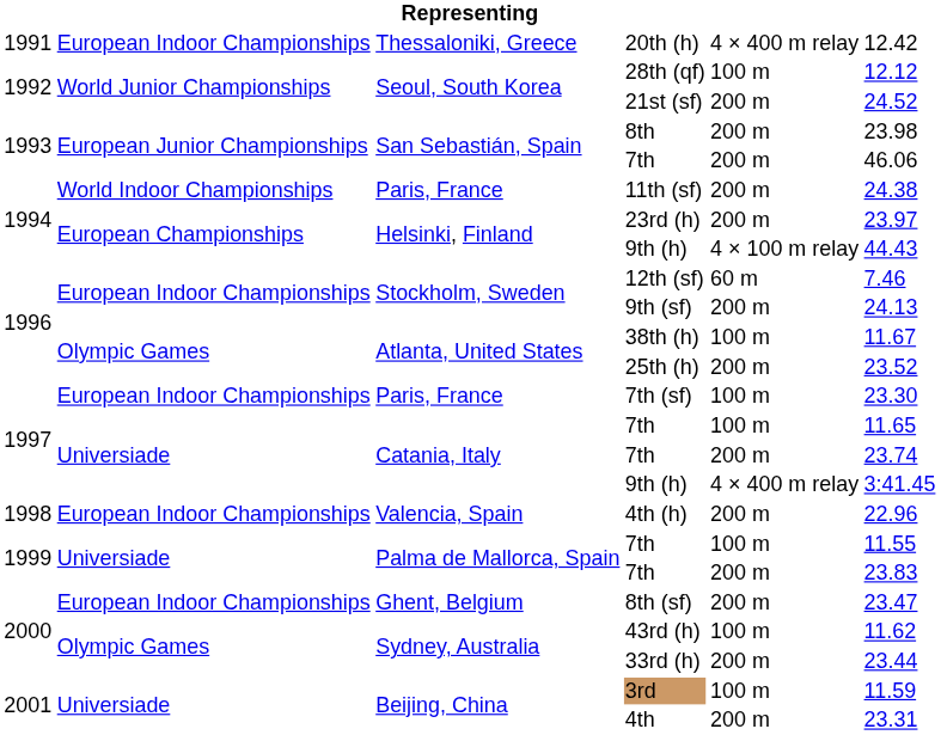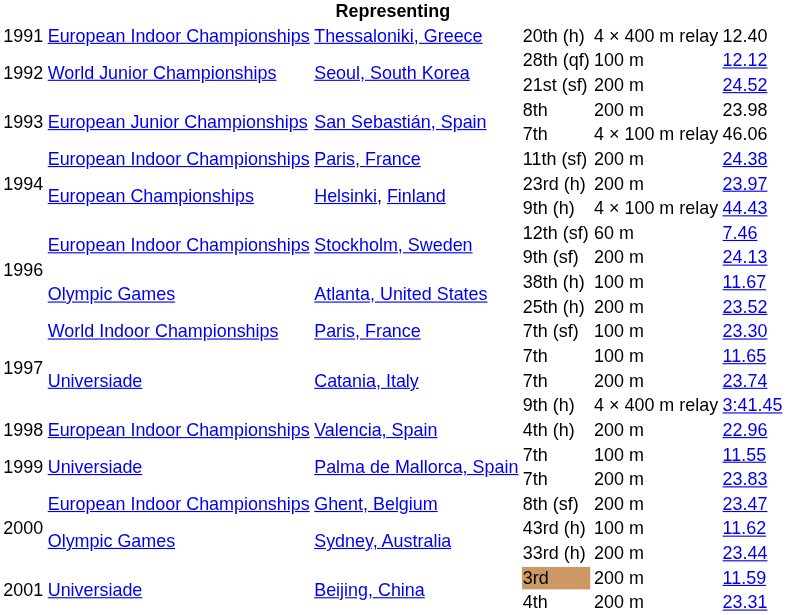20th (h) | column 6: 12.42 -> 12.40
San Sebastián, Spain / 7th | column 5: 200 m -> 4 × 100 m relay
11th (sf) | column 2: World Indoor Championships -> European Indoor Championships
7th (sf) | column 2: European Indoor Championships -> World Indoor Championships
3rd | column 5: 100 m -> 200 m
